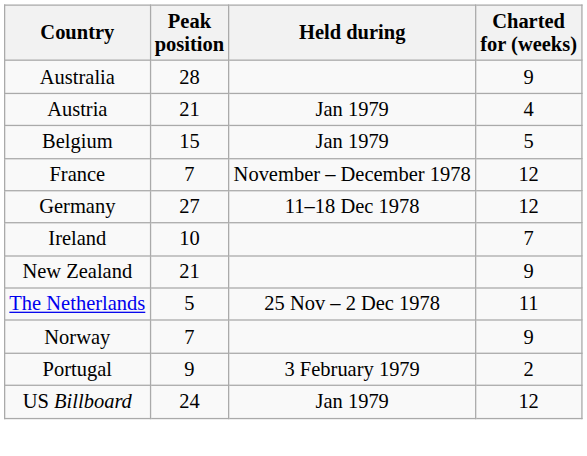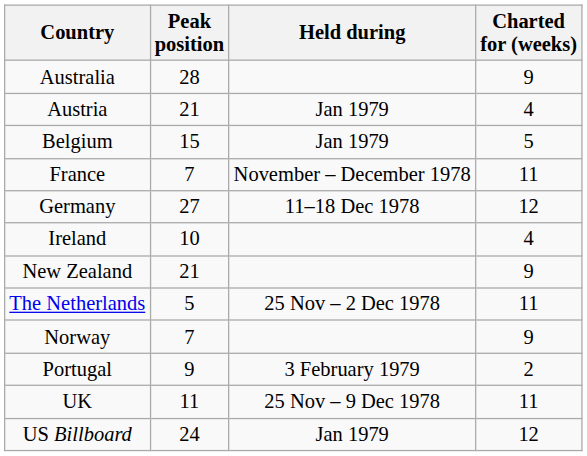France | Charted for (weeks): 12 -> 11
Ireland | Charted for (weeks): 7 -> 4
+ row: UK | 11 | 25 Nov – 9 Dec 1978 | 11
